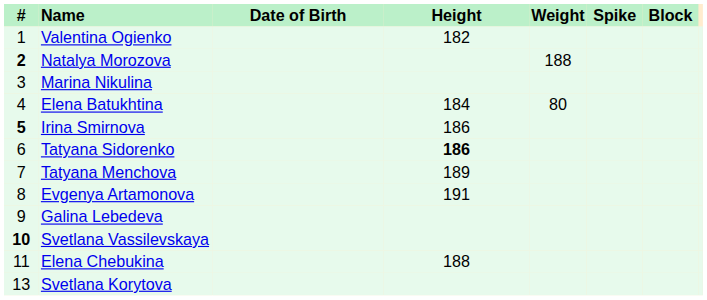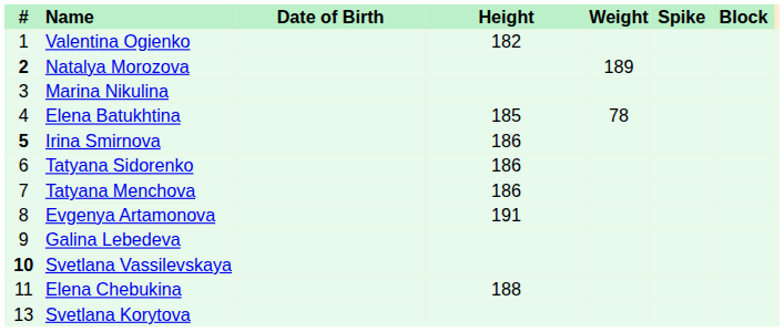Natalya Morozova | Weight: 188 -> 189
Elena Batukhtina | Height: 184 -> 185
Elena Batukhtina | Weight: 80 -> 78
Tatyana Sidorenko | Height: bold -> normal
Tatyana Menchova | Height: 189 -> 186
